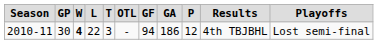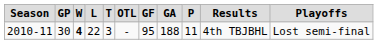2010-11 | GF: 94 -> 95
2010-11 | GA: 186 -> 188
2010-11 | P: 12 -> 11
